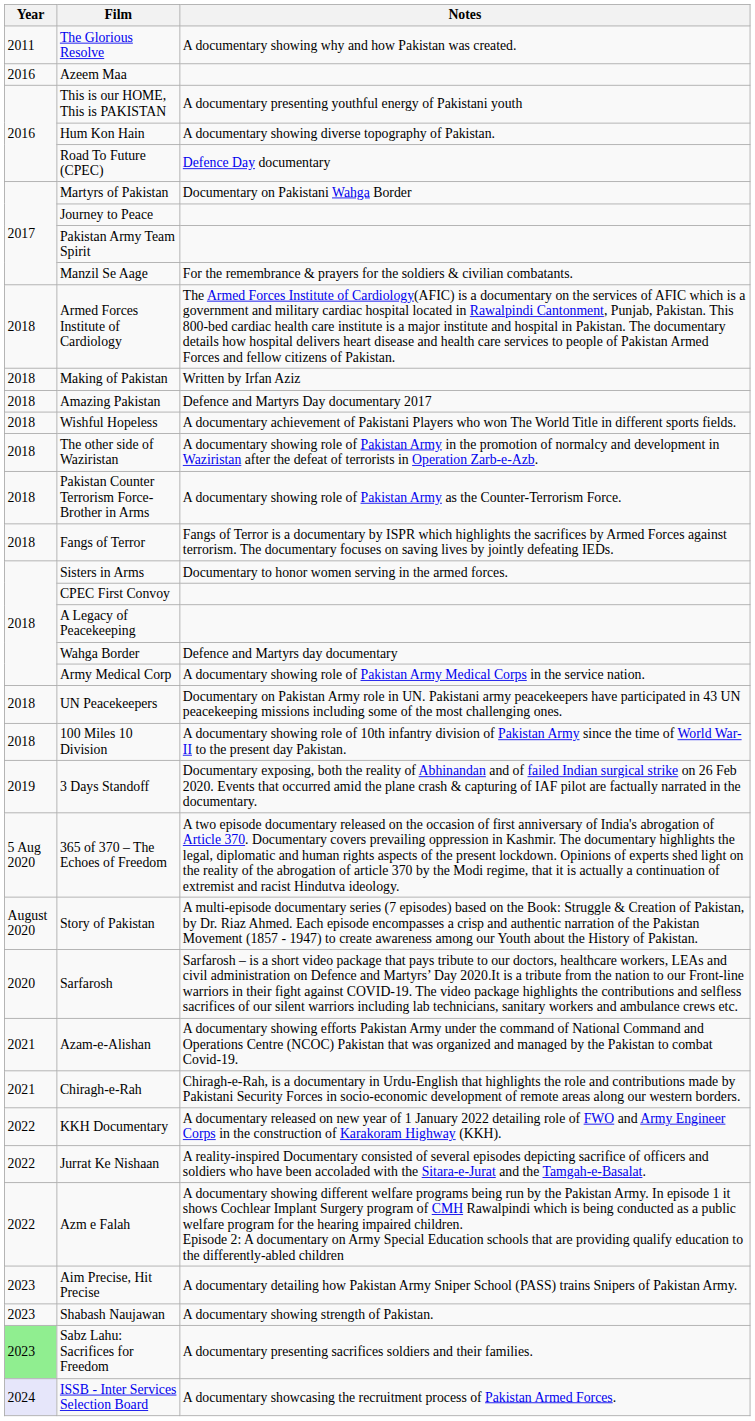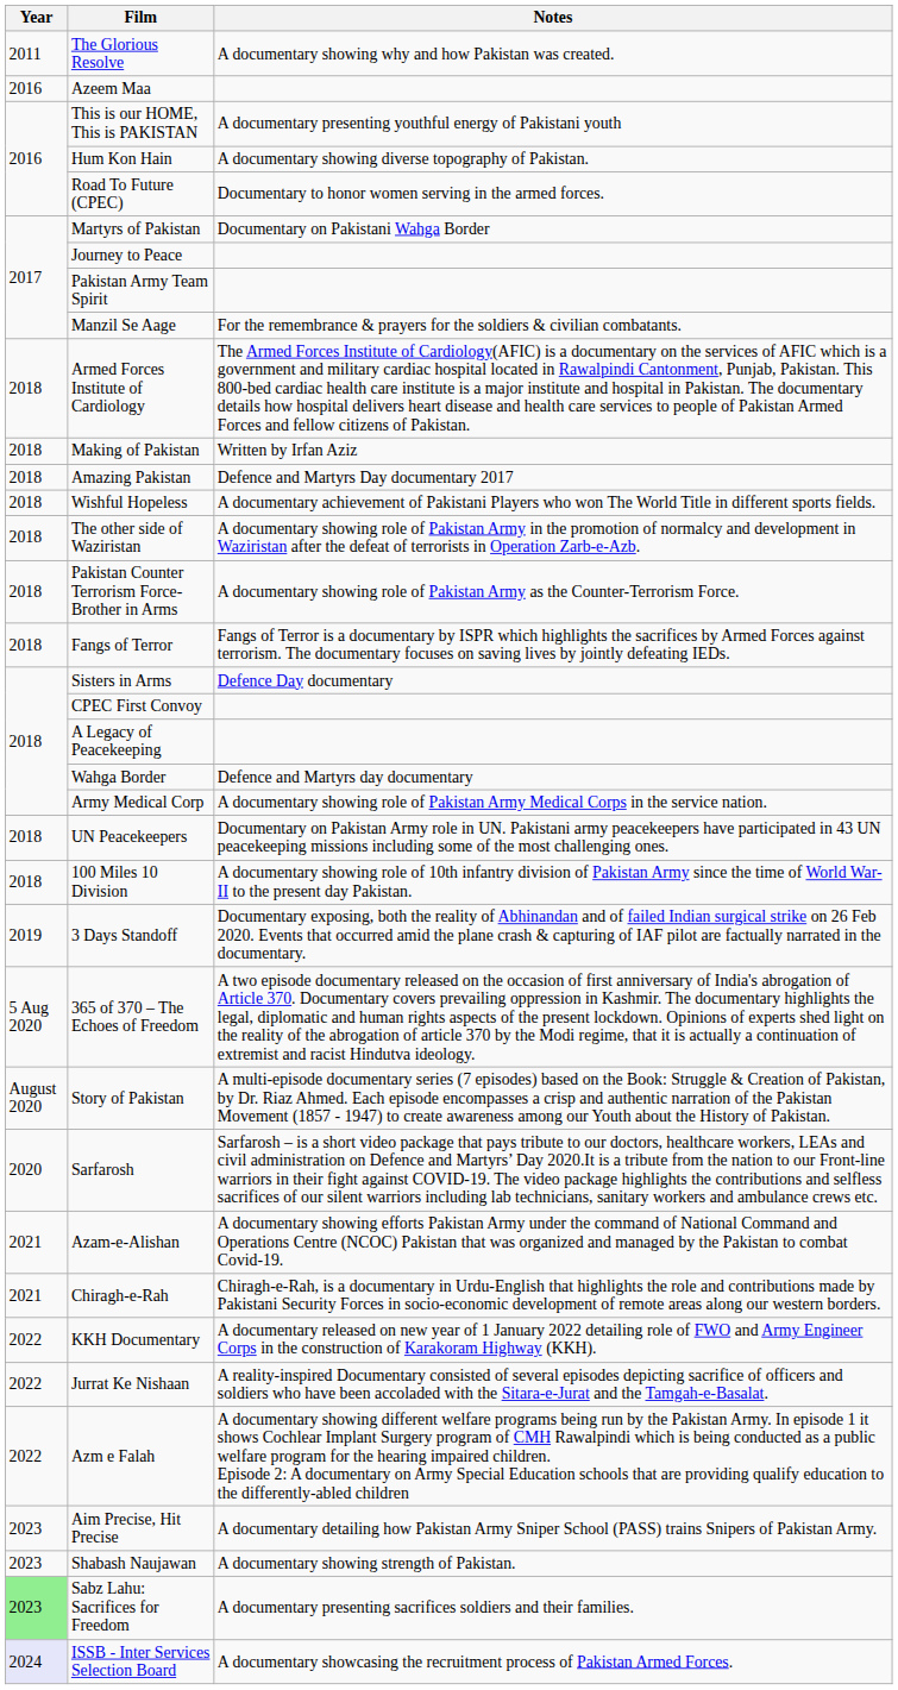Road To Future (CPEC) | Notes: Defence Day documentary -> Documentary to honor women serving in the armed forces.
Sisters in Arms | Notes: Documentary to honor women serving in the armed forces. -> Defence Day documentary
